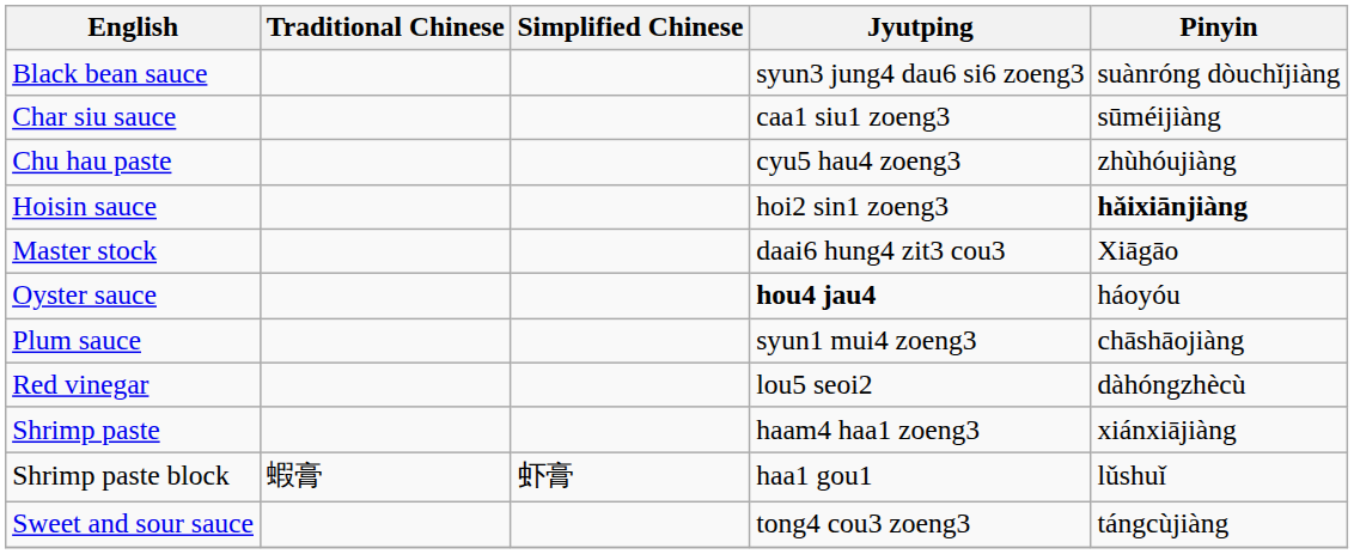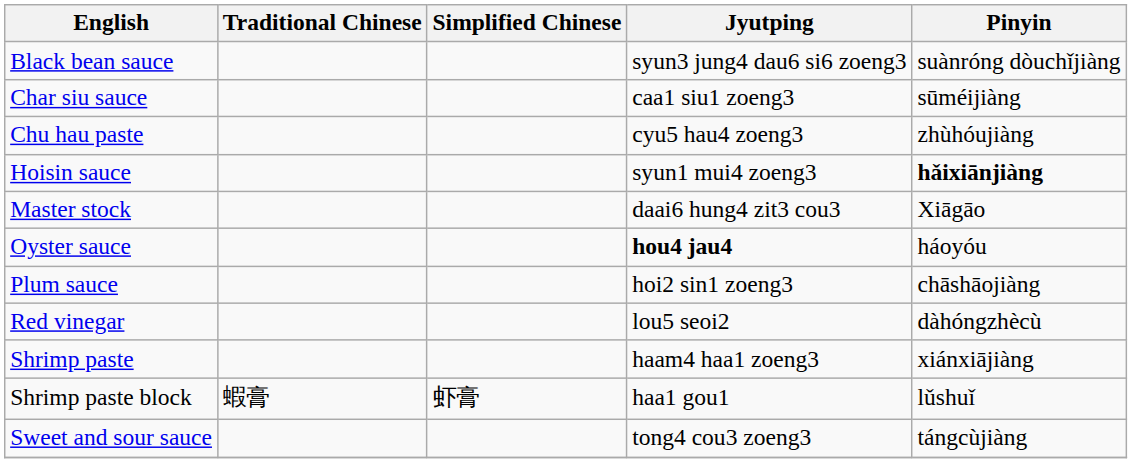Hoisin sauce | Jyutping: hoi2 sin1 zoeng3 -> syun1 mui4 zoeng3
Plum sauce | Jyutping: syun1 mui4 zoeng3 -> hoi2 sin1 zoeng3
